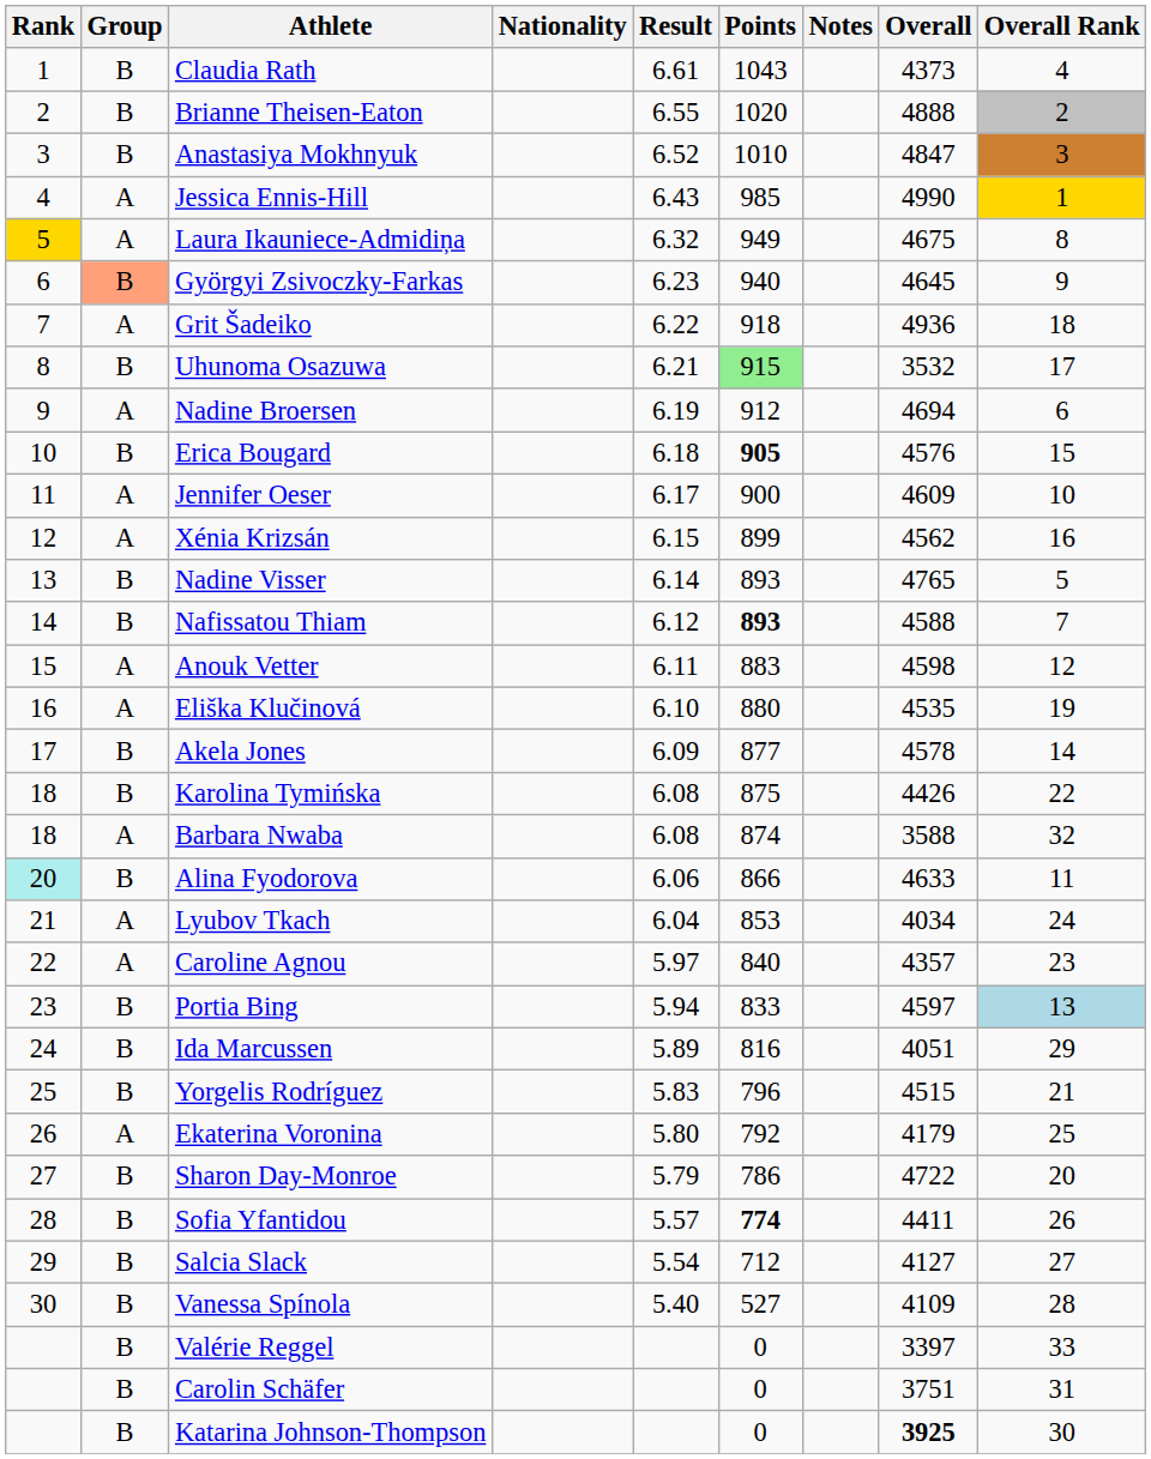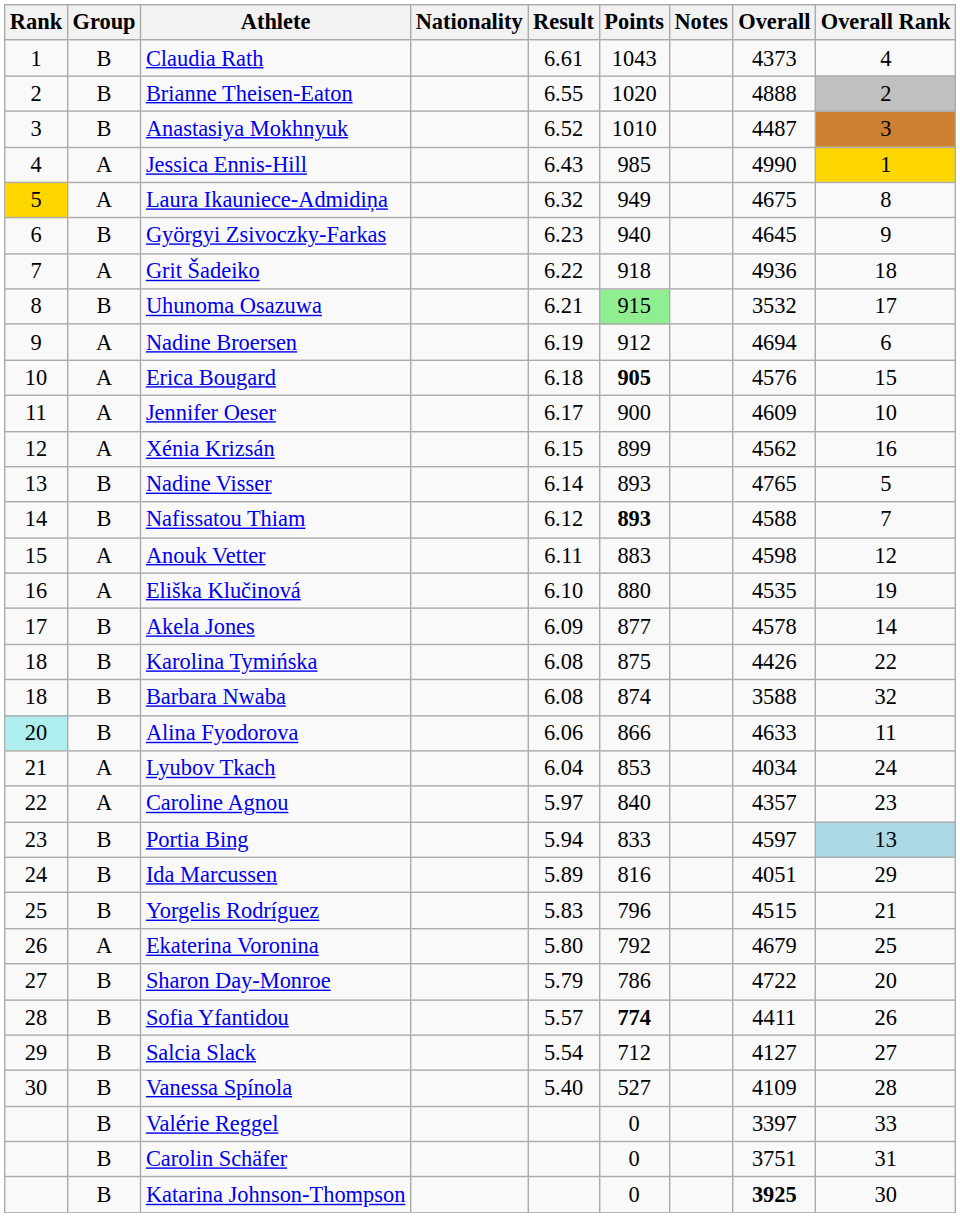Anastasiya Mokhnyuk | Overall: 4847 -> 4487
Györgyi Zsivoczky-Farkas | Group: lightsalmon background -> no background
Erica Bougard | Group: B -> A
Barbara Nwaba | Group: A -> B
Ekaterina Voronina | Overall: 4179 -> 4679
